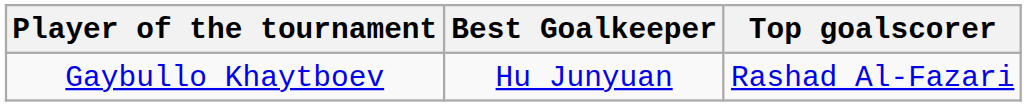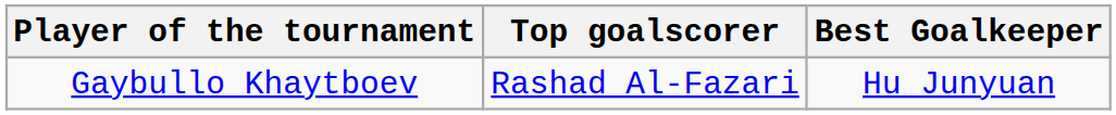columns swapped: Top goalscorer <-> Best Goalkeeper
